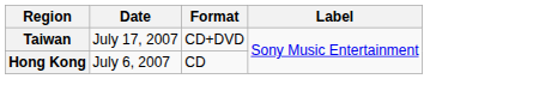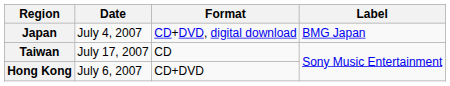+ row: Japan | July 4, 2007 | CD+DVD, digital download | BMG Japan
Taiwan | Format: CD+DVD -> CD
Hong Kong | Format: CD -> CD+DVD
